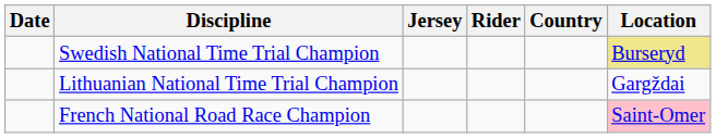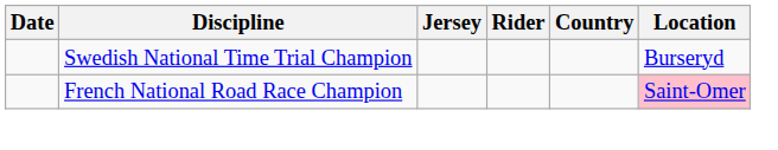Swedish National Time Trial Champion | Location: khaki background -> no background
- row: Lithuanian National Time Trial Champion | Gargždai
